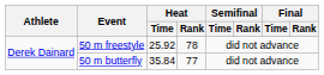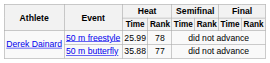50 m freestyle | Heat / Time: 25.92 -> 25.99
50 m butterfly | Heat / Time: 35.84 -> 35.88
